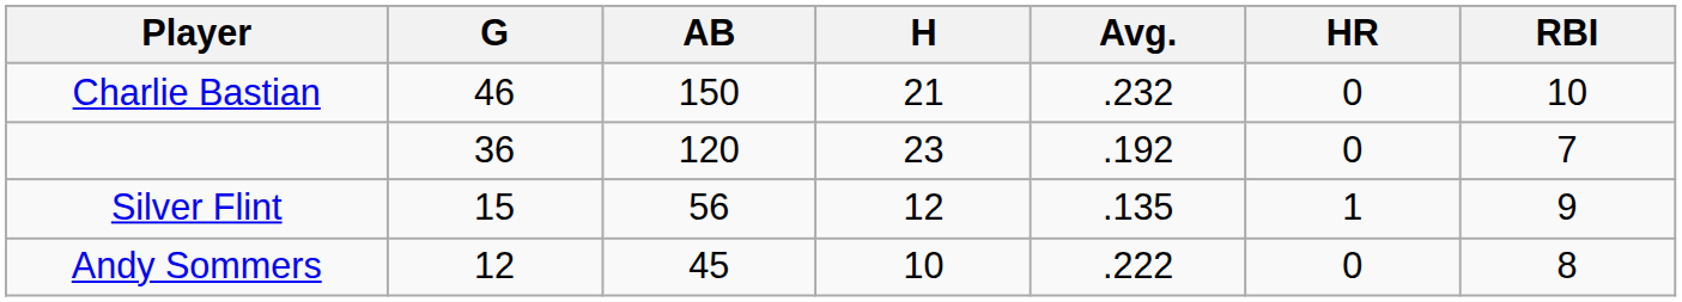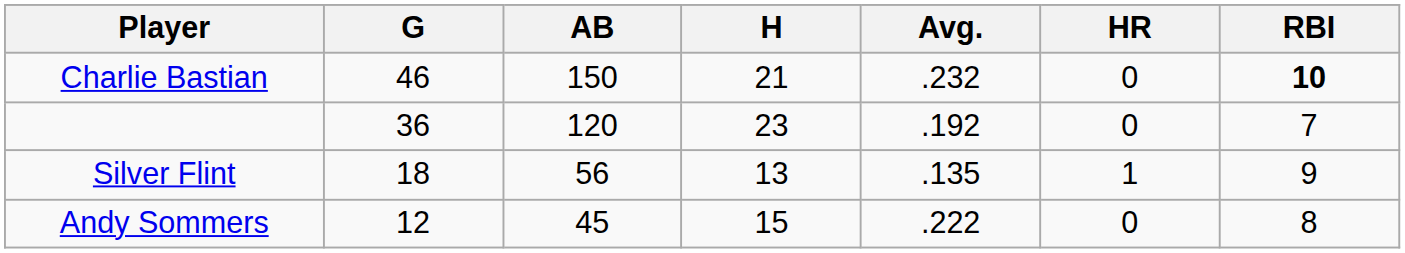Charlie Bastian | RBI: normal -> bold
Silver Flint | G: 15 -> 18
Silver Flint | H: 12 -> 13
Andy Sommers | H: 10 -> 15
